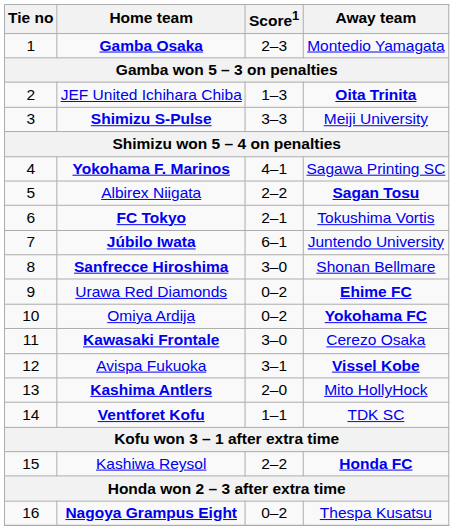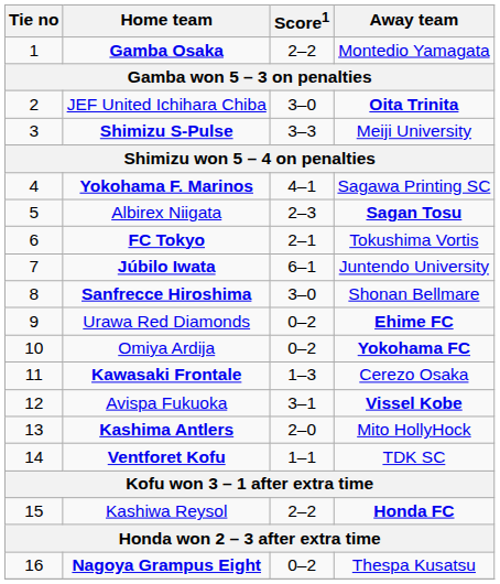Gamba Osaka | Score1: 2–3 -> 2–2
JEF United Ichihara Chiba | Score1: 1–3 -> 3–0
Albirex Niigata | Score1: 2–2 -> 2–3
Kawasaki Frontale | Score1: 3–0 -> 1–3
